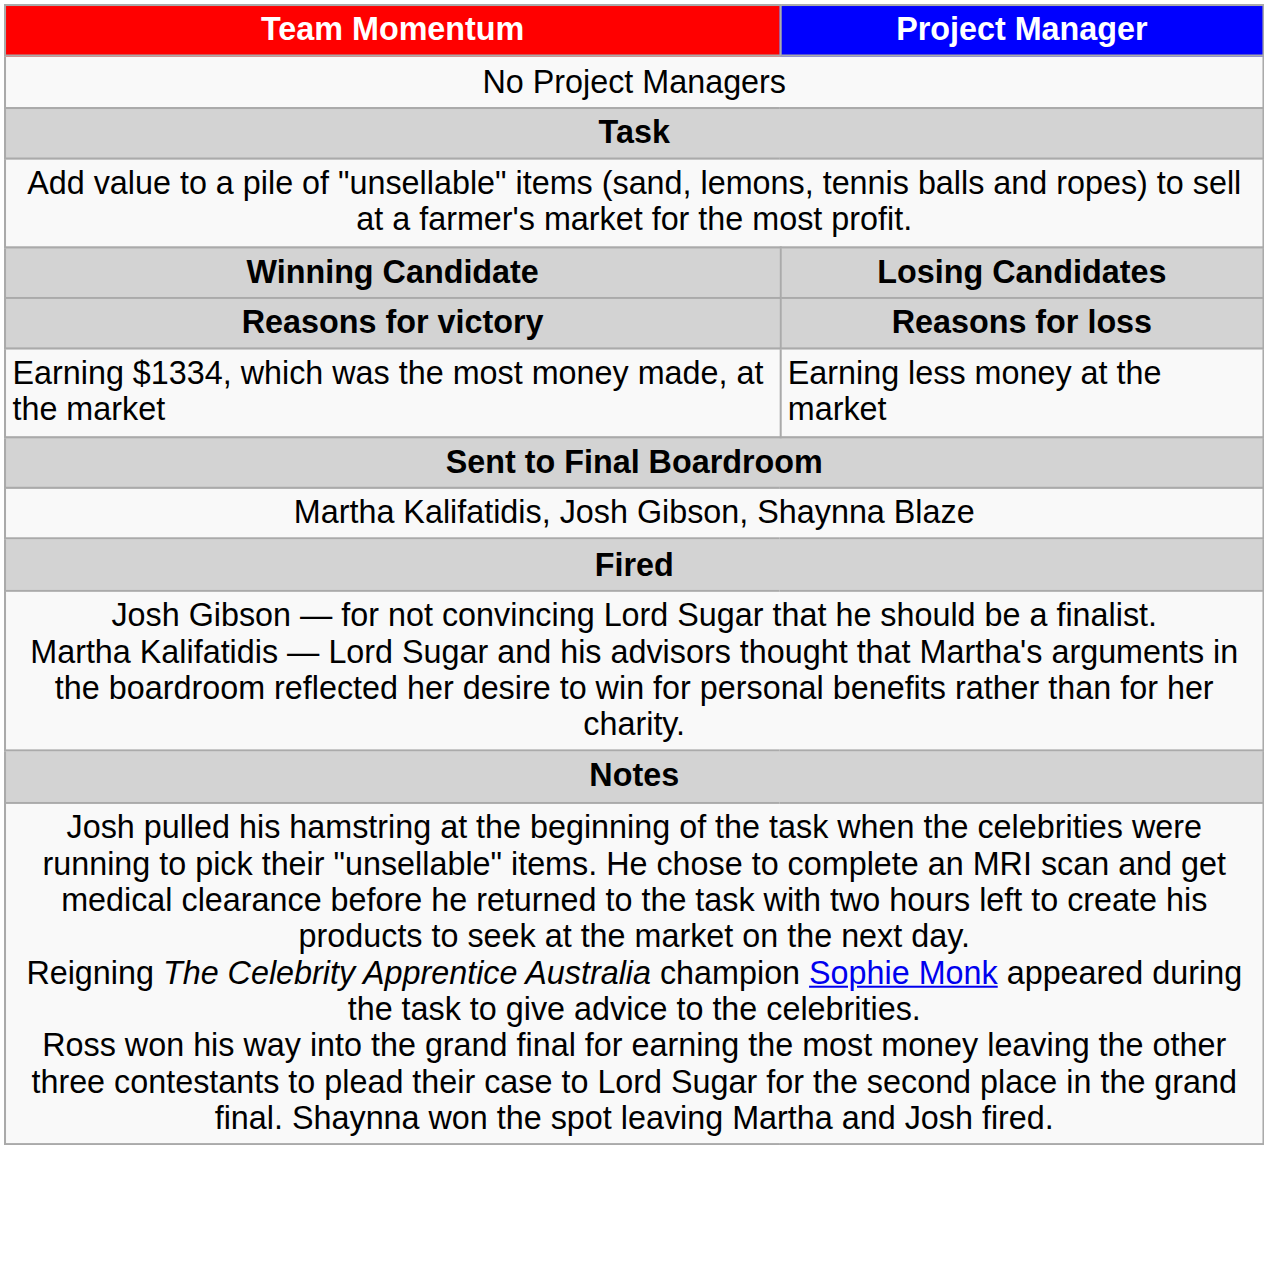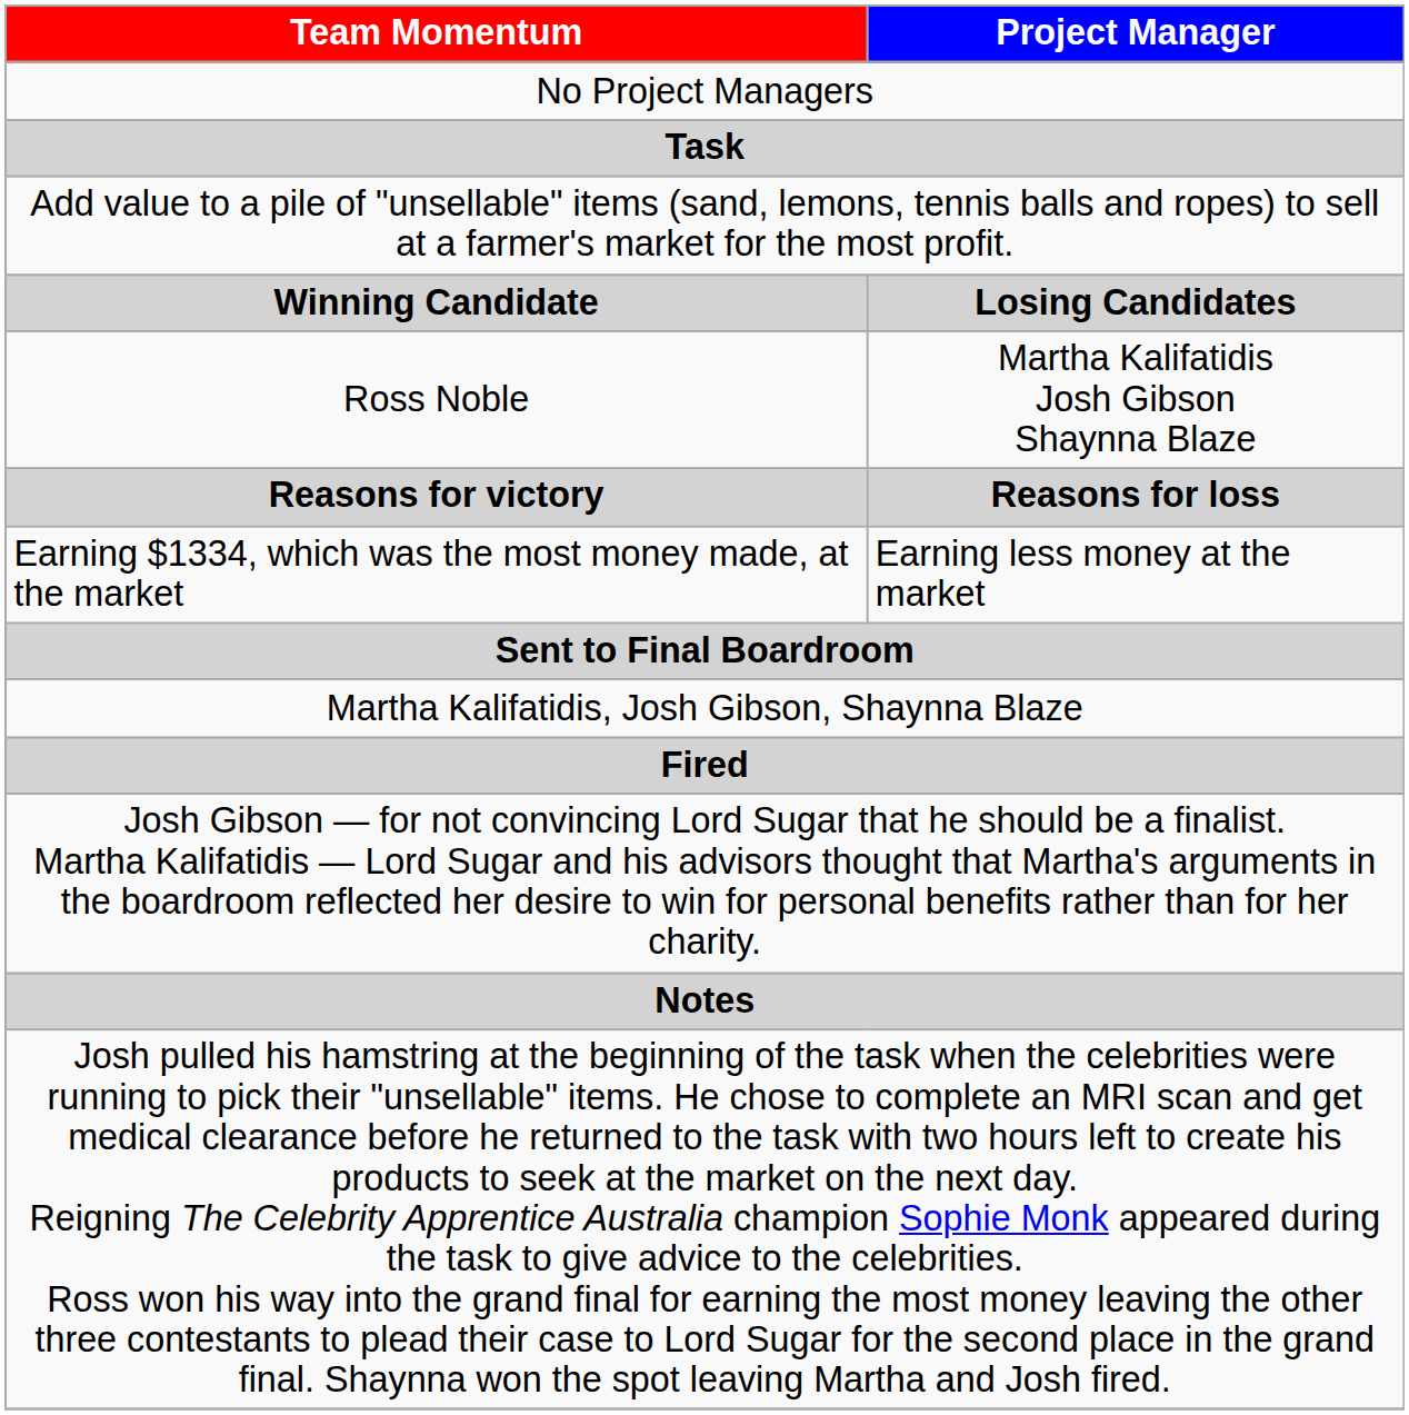+ row: Ross Noble | Martha Kalifatidis Josh Gibson Shaynna Blaze
